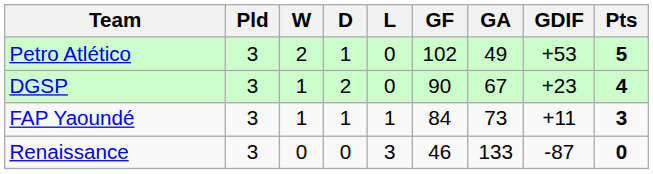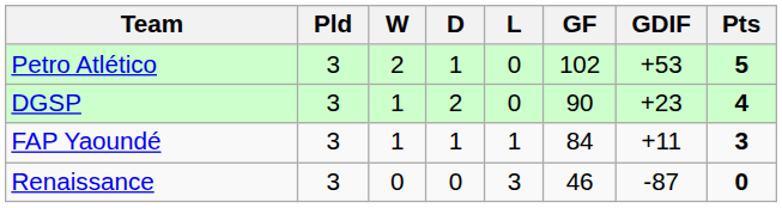- column: GA | 49 | 67 | 73 | 133
